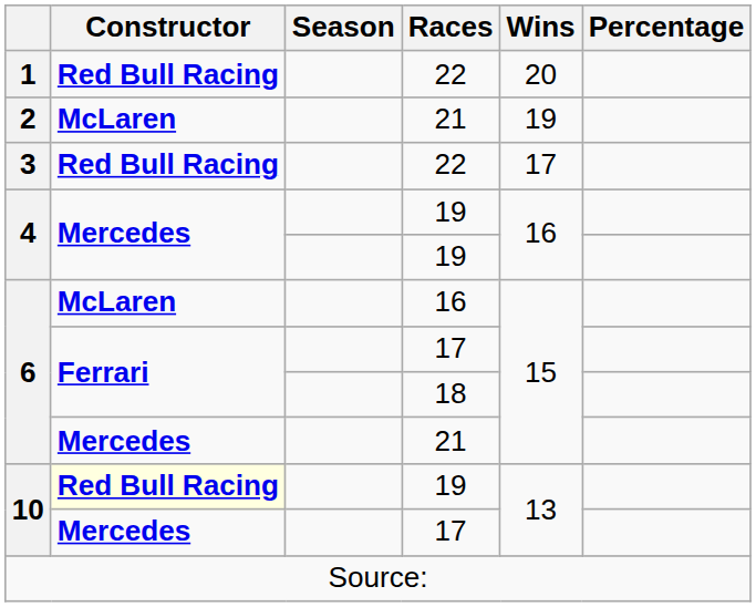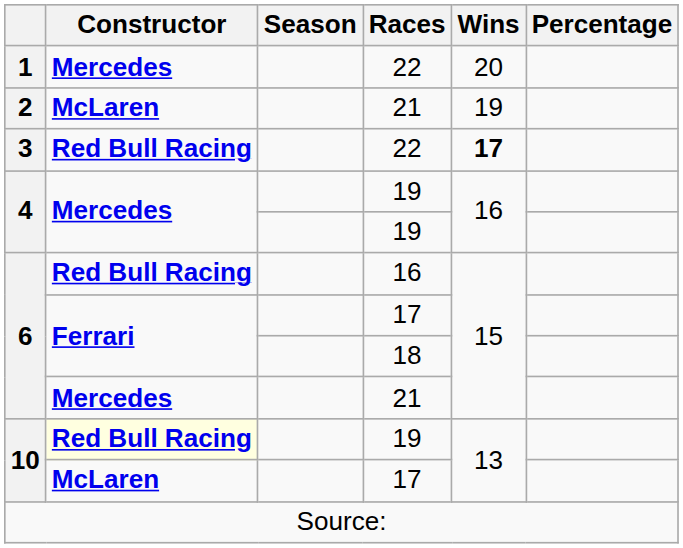1 | Constructor: Red Bull Racing -> Mercedes
3 | Wins: normal -> bold
6 / 16 | Constructor: McLaren -> Red Bull Racing
10 / 17 | Constructor: Mercedes -> McLaren
